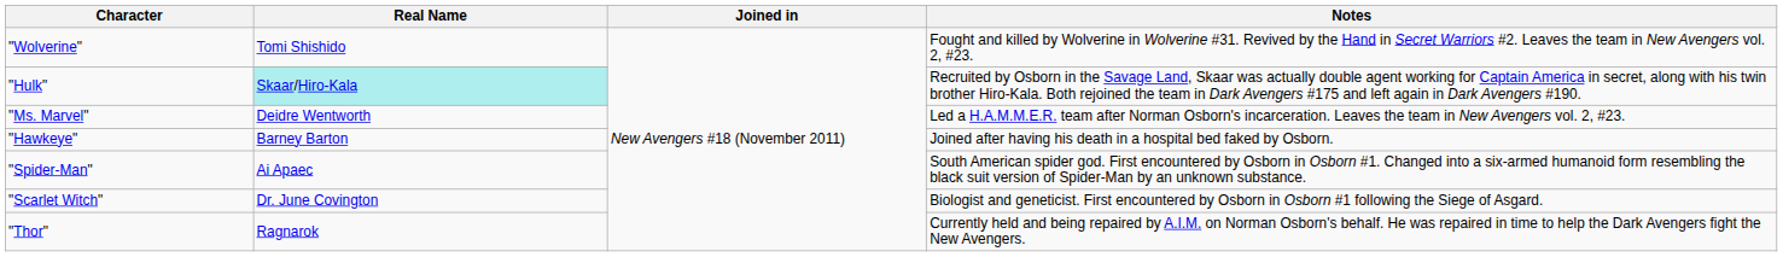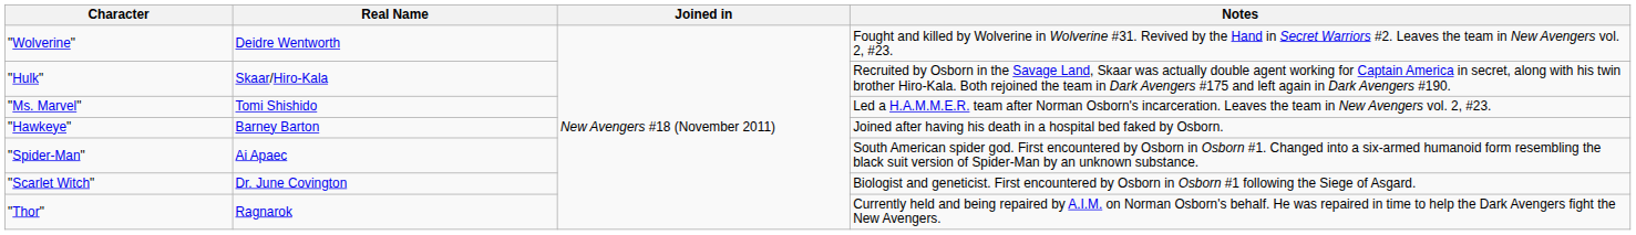"Wolverine" | Real Name: Tomi Shishido -> Deidre Wentworth
"Hulk" | Real Name: paleturquoise background -> no background
"Ms. Marvel" | Real Name: Deidre Wentworth -> Tomi Shishido
